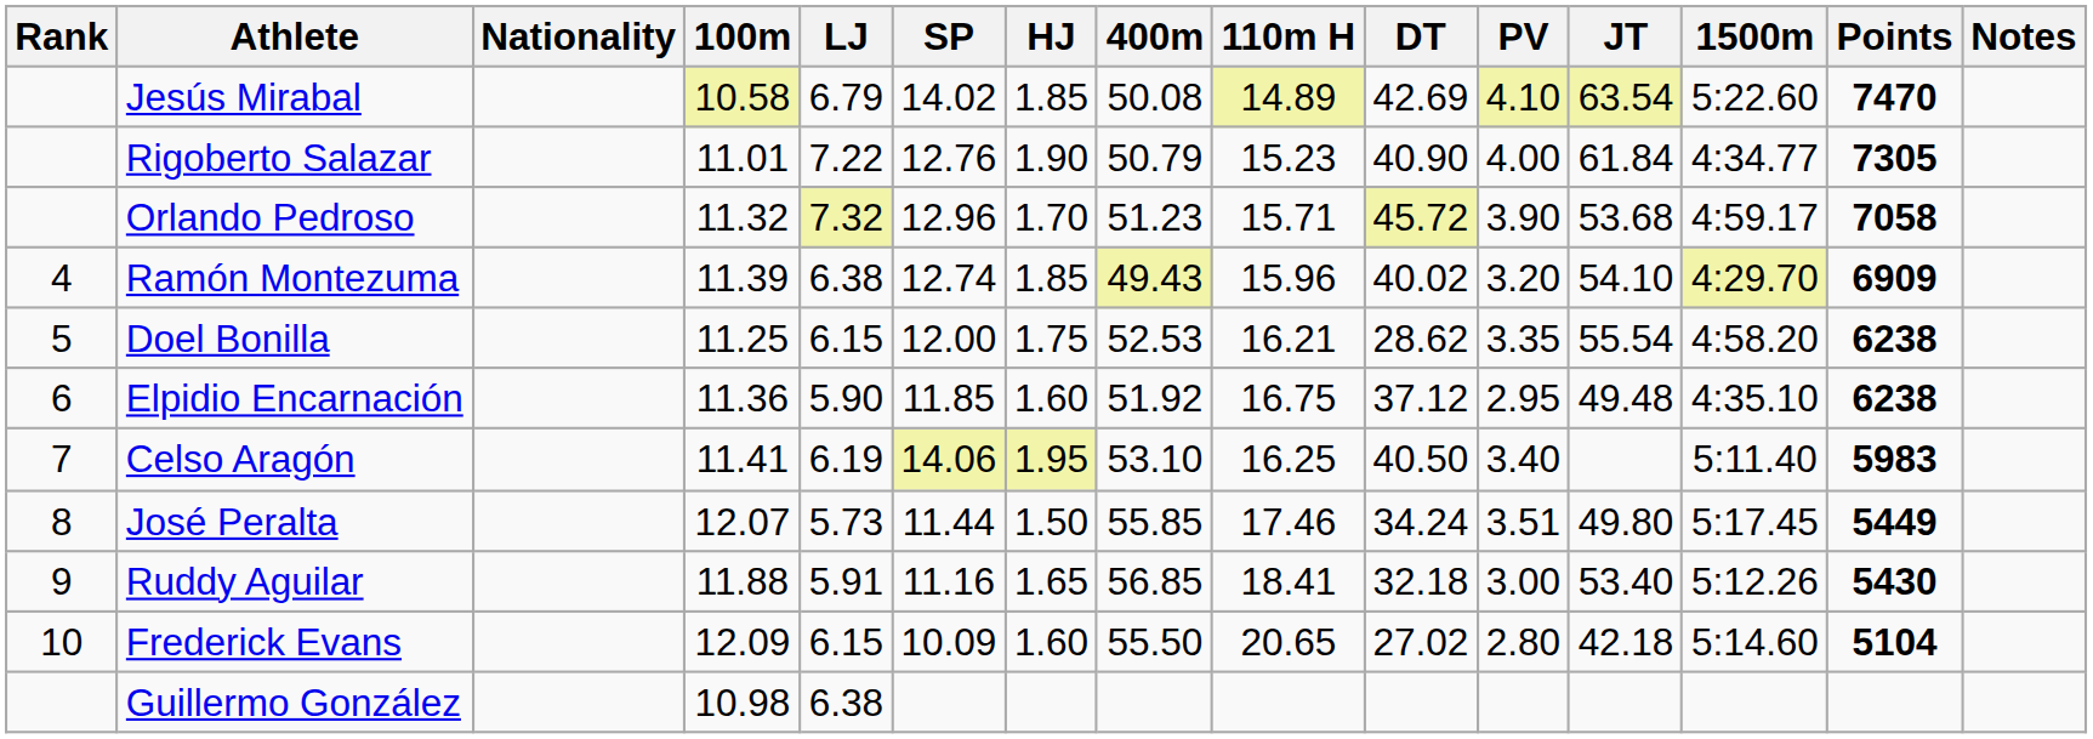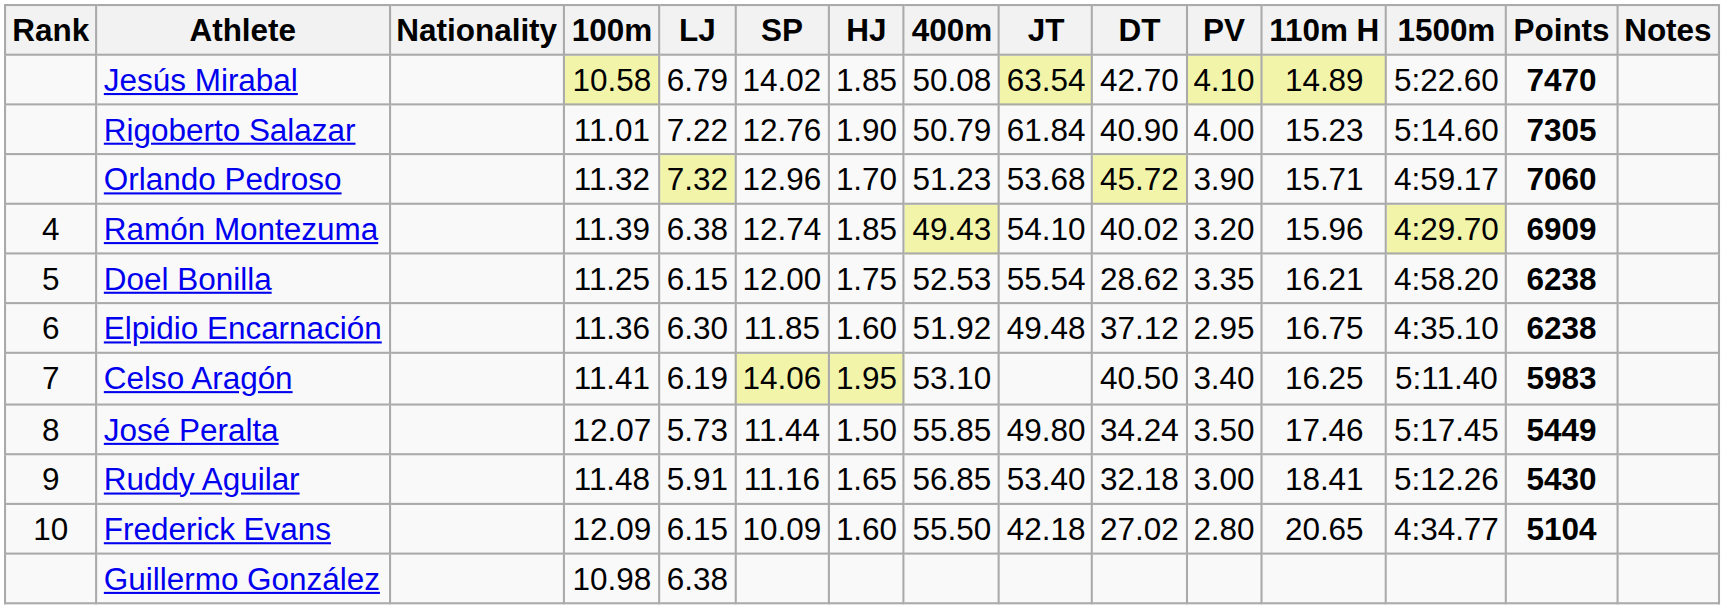columns swapped: 110m H <-> JT
Jesús Mirabal | DT: 42.69 -> 42.70
Rigoberto Salazar | 1500m: 4:34.77 -> 5:14.60
Orlando Pedroso | Points: 7058 -> 7060
Elpidio Encarnación | LJ: 5.90 -> 6.30
José Peralta | PV: 3.51 -> 3.50
Ruddy Aguilar | 100m: 11.88 -> 11.48
Frederick Evans | 1500m: 5:14.60 -> 4:34.77
